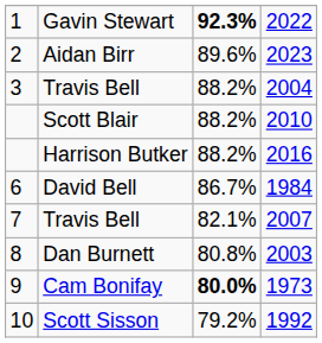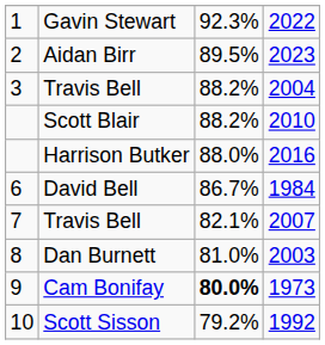Gavin Stewart | column 3: bold -> normal
Aidan Birr | column 3: 89.6% -> 89.5%
Harrison Butker | column 3: 88.2% -> 88.0%
Dan Burnett | column 3: 80.8% -> 81.0%
